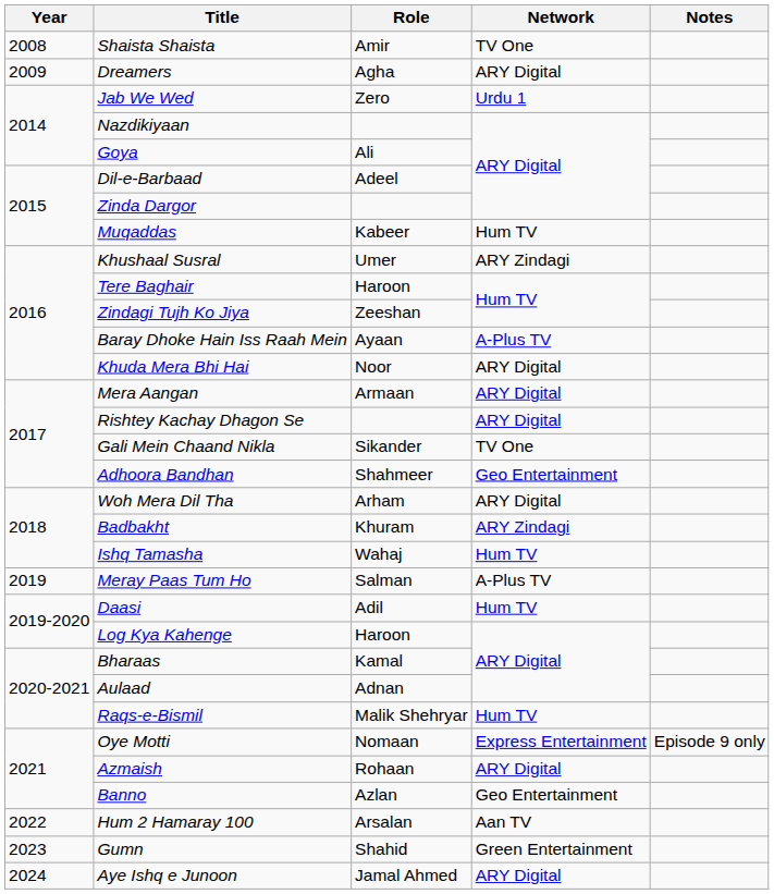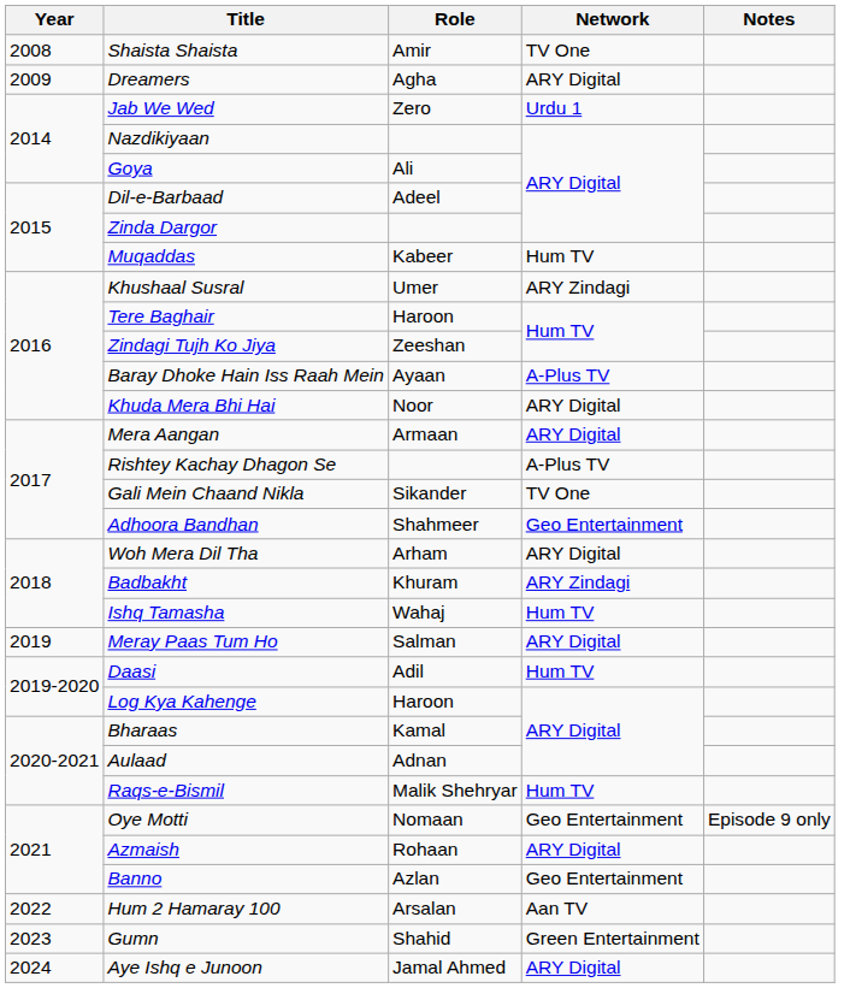Rishtey Kachay Dhagon Se | Network: ARY Digital -> A-Plus TV
Meray Paas Tum Ho | Network: A-Plus TV -> ARY Digital
Oye Motti | Network: Express Entertainment -> Geo Entertainment
